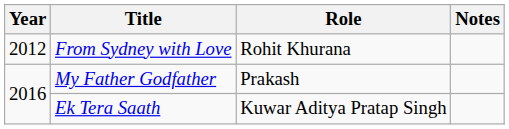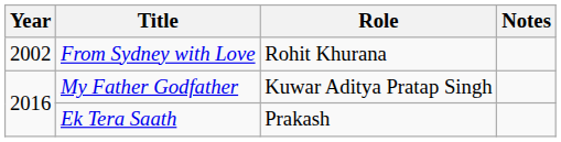From Sydney with Love | Year: 2012 -> 2002
My Father Godfather | Role: Prakash -> Kuwar Aditya Pratap Singh
Ek Tera Saath | Role: Kuwar Aditya Pratap Singh -> Prakash
